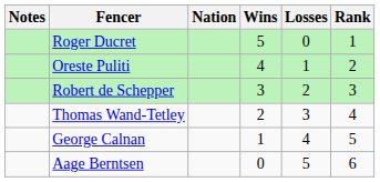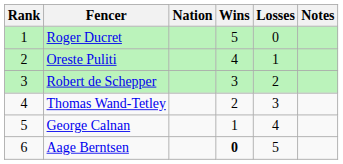columns swapped: Rank <-> Notes
Aage Berntsen | Wins: normal -> bold
